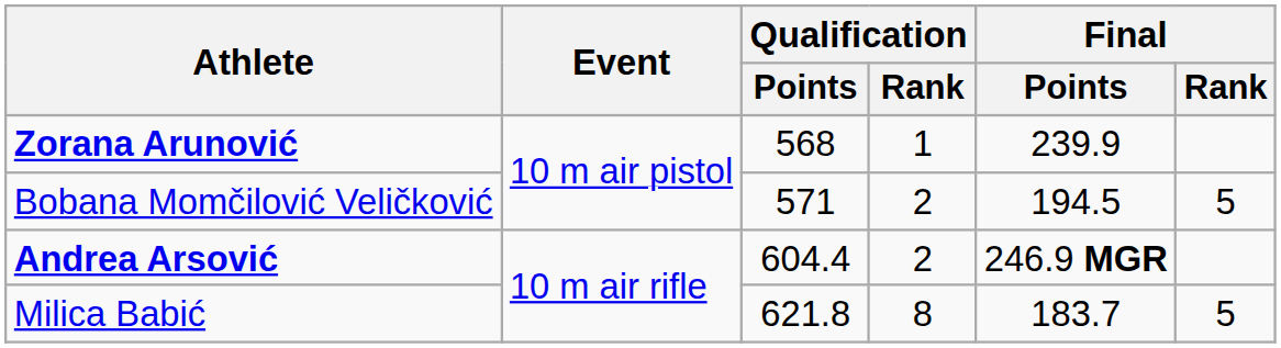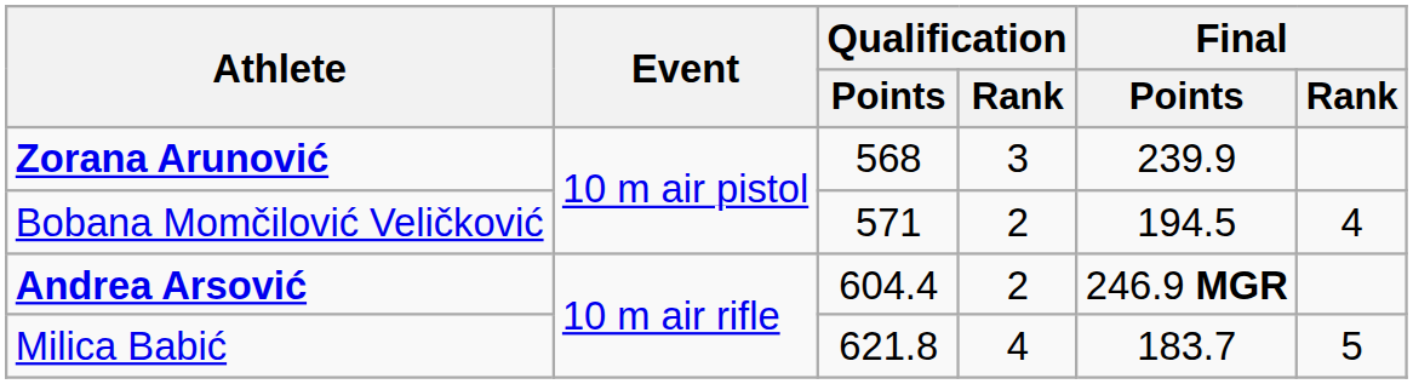Zorana Arunović | Qualification / Rank: 1 -> 3
Bobana Momčilović Veličković | Final / Rank: 5 -> 4
Milica Babić | Qualification / Rank: 8 -> 4
